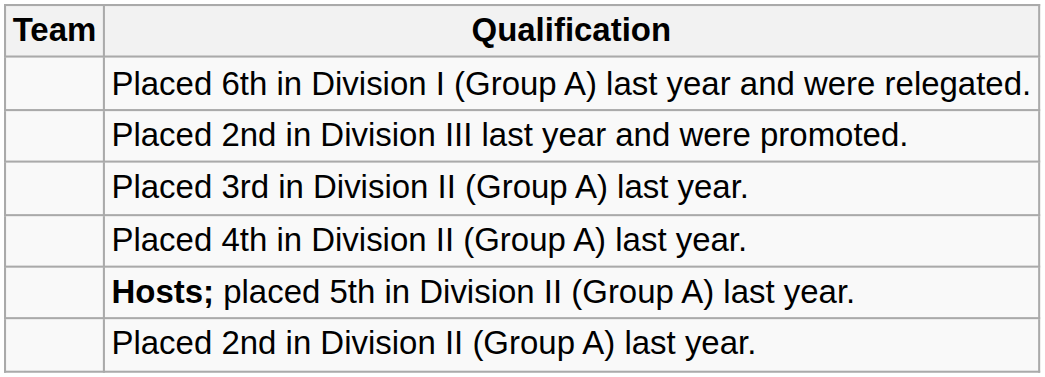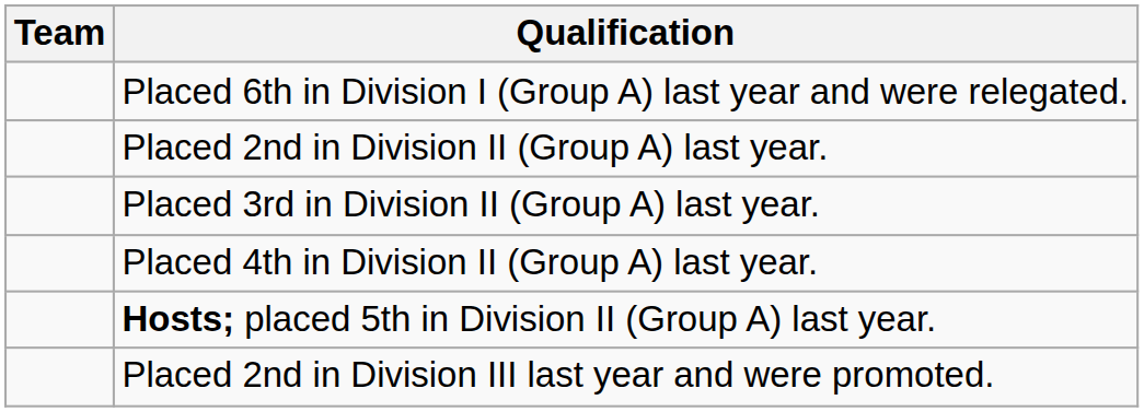rows swapped: Placed 2nd in Division II (Group A) last year. <-> Placed 2nd in Division III last year and were promoted.
